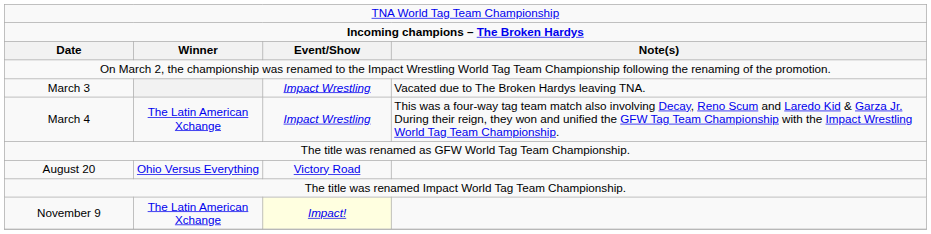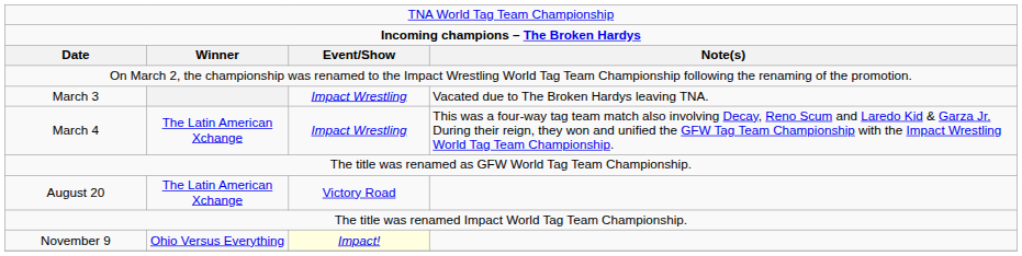August 20 | column 2: Ohio Versus Everything -> The Latin American Xchange
November 9 | column 2: The Latin American Xchange -> Ohio Versus Everything
